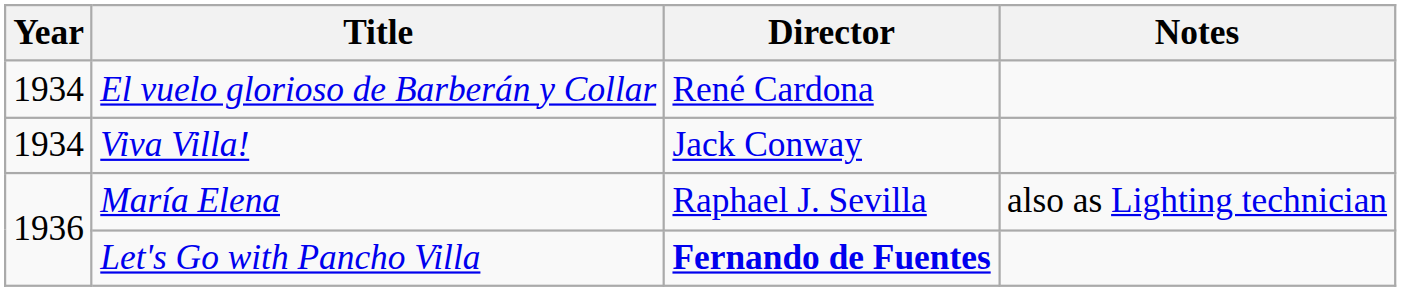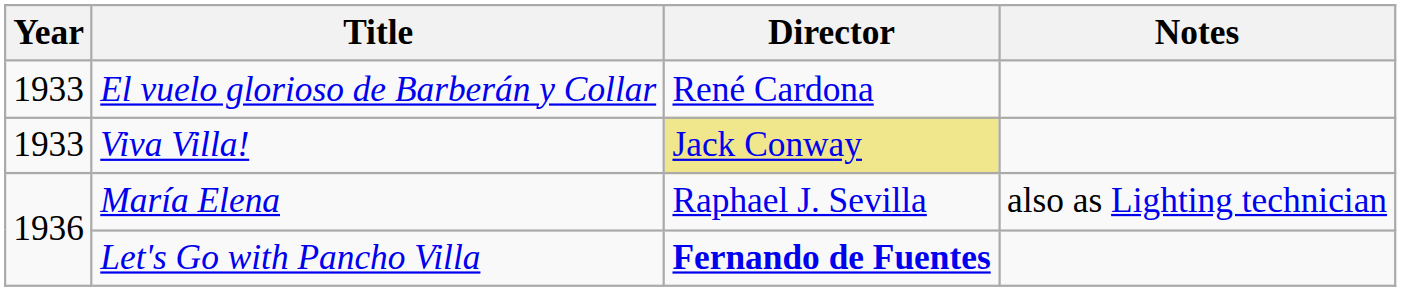El vuelo glorioso de Barberán y Collar | Year: 1934 -> 1933
Viva Villa! | Year: 1934 -> 1933
Viva Villa! | Director: no background -> khaki background
